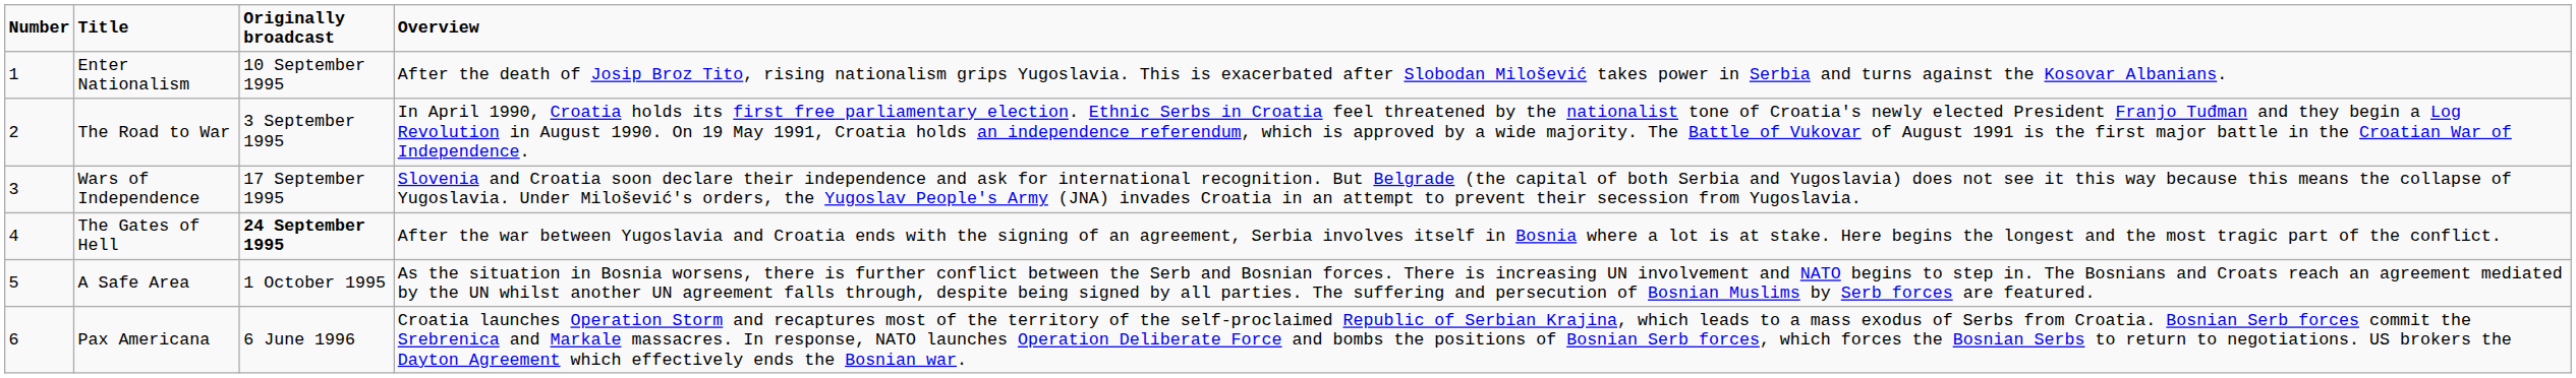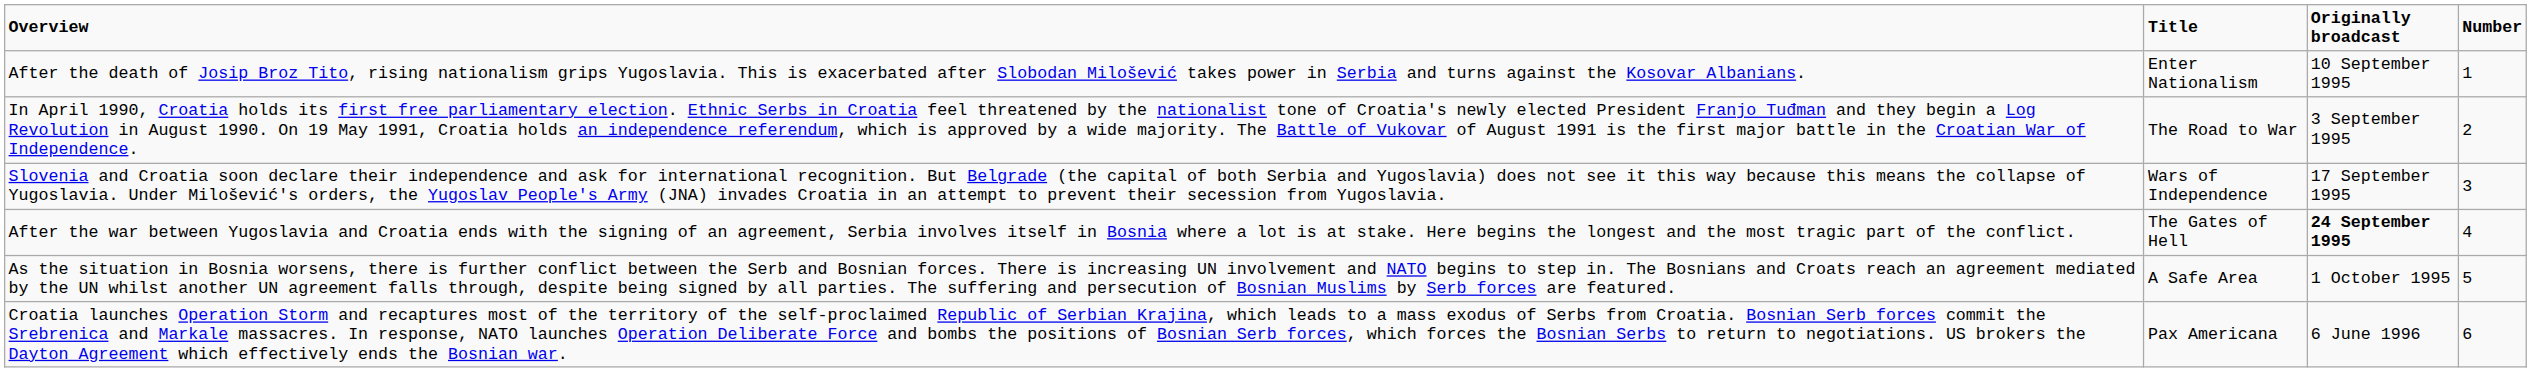columns swapped: Number <-> Overview
